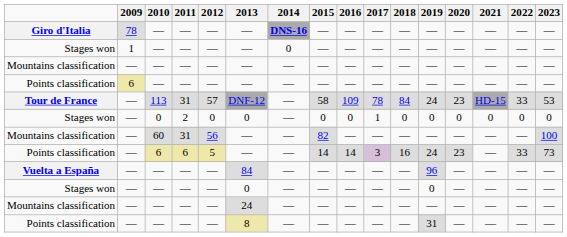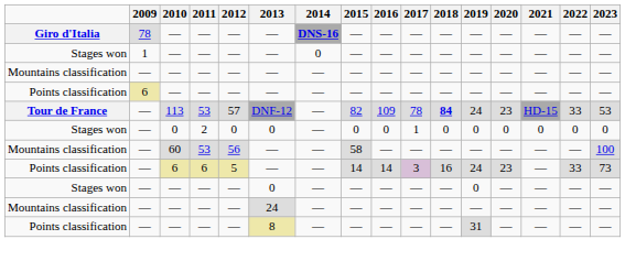Tour de France | 2011: 31 -> 53
Tour de France | 2015: 58 -> 82
Tour de France | 2018: normal -> bold
Mountains classification / 60 | 2011: 31 -> 53
Mountains classification / 60 | 2015: 82 -> 58
- row: Vuelta a España | — | — | — | — | 84 | — | — | — | — | — | 96 | — | — | — | —
